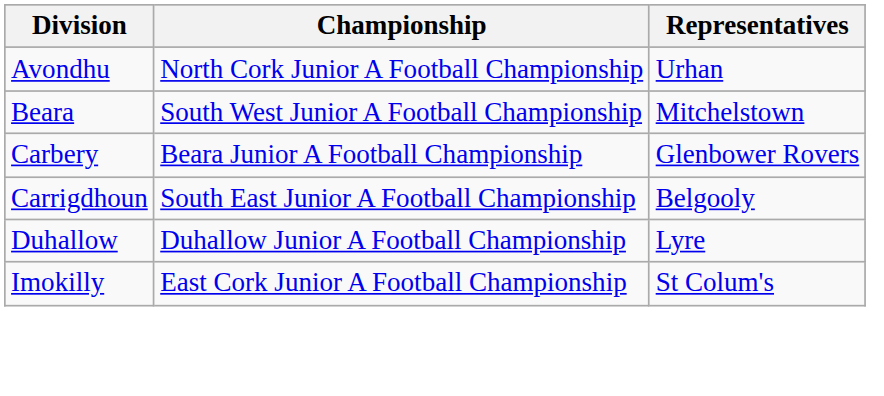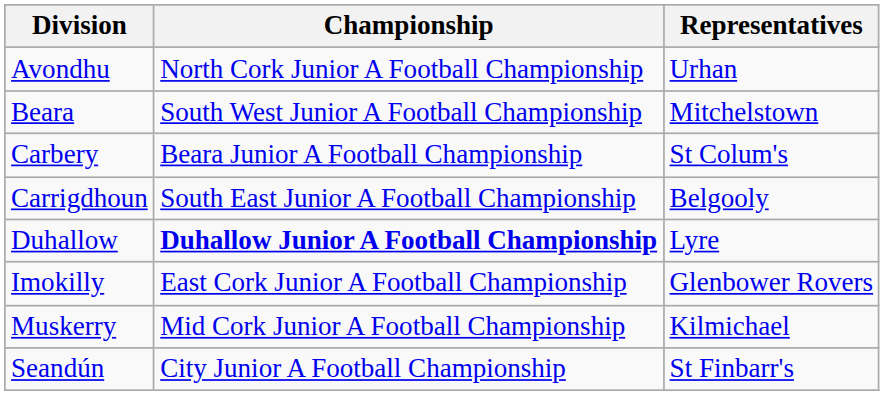Carbery | Representatives: Glenbower Rovers -> St Colum's
Duhallow | Championship: normal -> bold
Imokilly | Representatives: St Colum's -> Glenbower Rovers
+ row: Muskerry | Mid Cork Junior A Football Championship | Kilmichael
+ row: Seandún | City Junior A Football Championship | St Finbarr's
